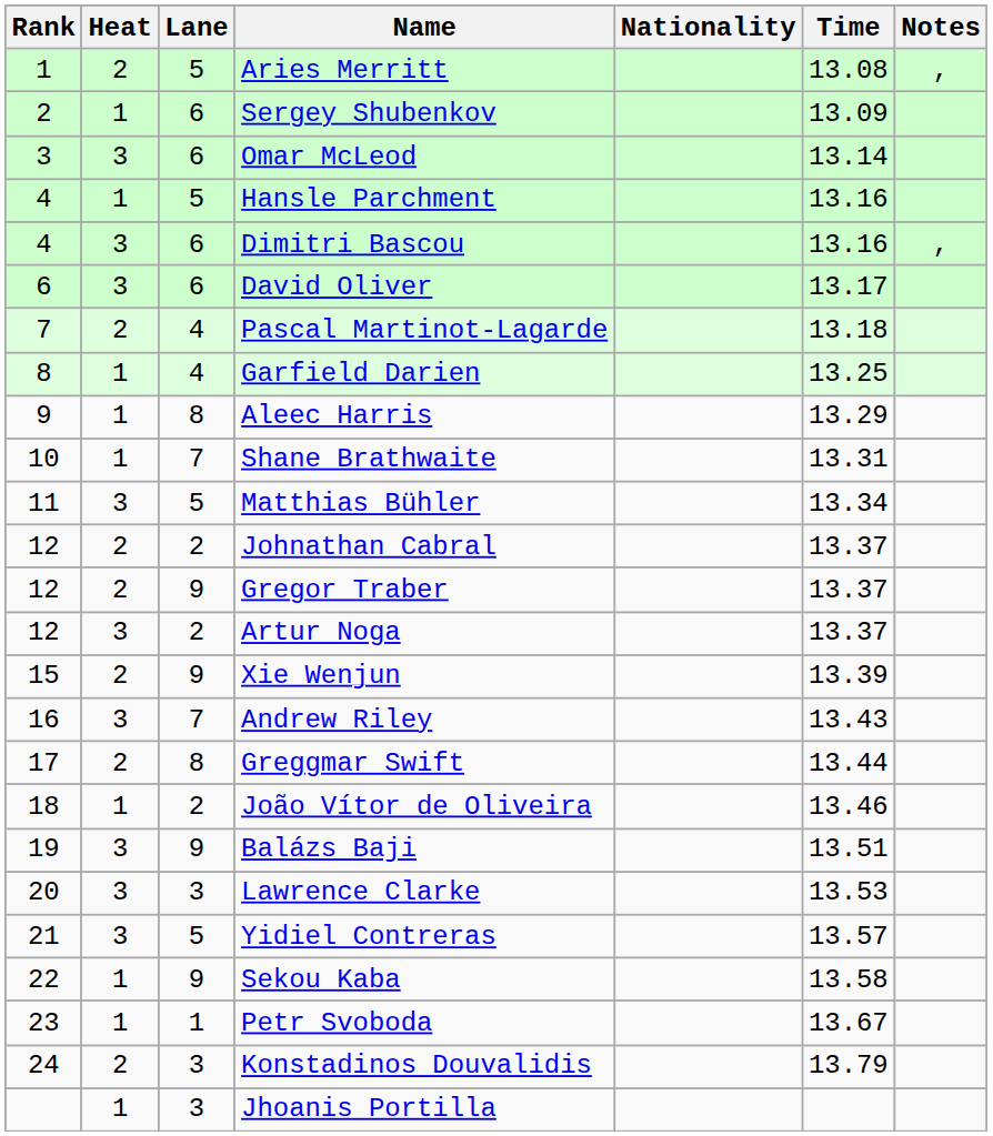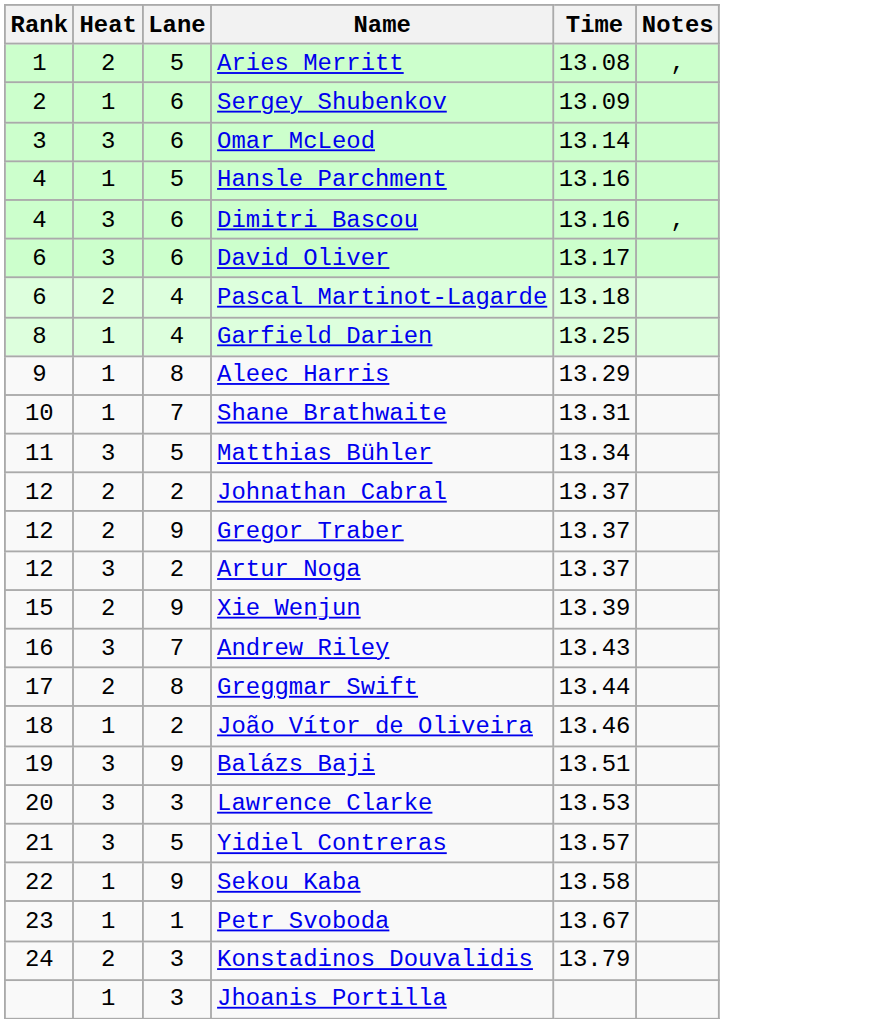- column: Nationality
Pascal Martinot-Lagarde | Rank: 7 -> 6
